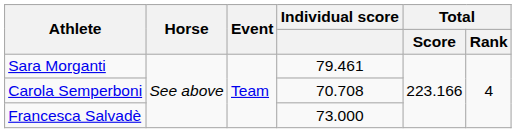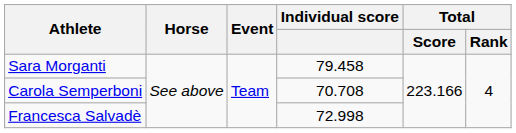Sara Morganti | Individual score: 79.461 -> 79.458
Francesca Salvadè | Individual score: 73.000 -> 72.998
